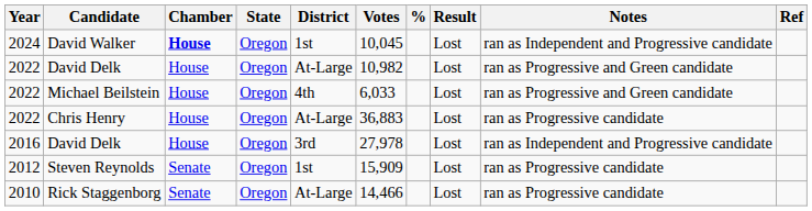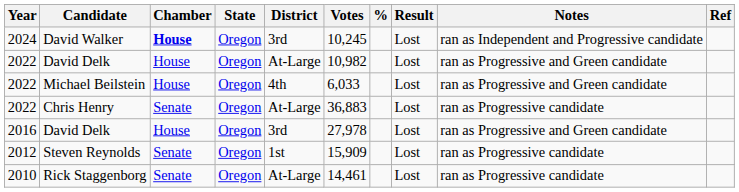David Walker | District: 1st -> 3rd
David Walker | Votes: 10,045 -> 10,245
Chris Henry | Chamber: House -> Senate
2016 / David Delk | Notes: ran as Independent and Progressive candidate -> ran as Progressive and Green candidate
Rick Staggenborg | Votes: 14,466 -> 14,461
